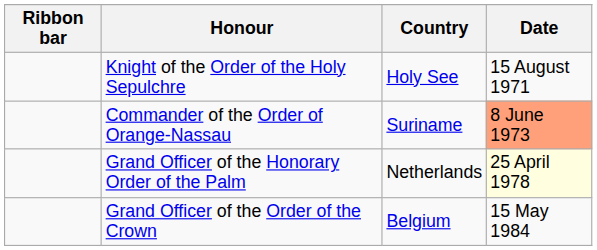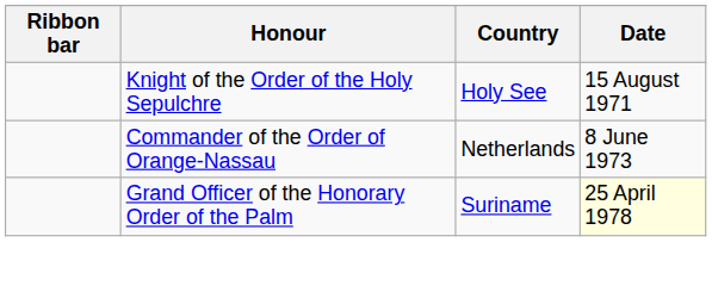Commander of the Order of Orange-Nassau | Country: Suriname -> Netherlands
Commander of the Order of Orange-Nassau | Date: lightsalmon background -> no background
Grand Officer of the Honorary Order of the Palm | Country: Netherlands -> Suriname
- row: Grand Officer of the Order of the Crown | Belgium | 15 May 1984
